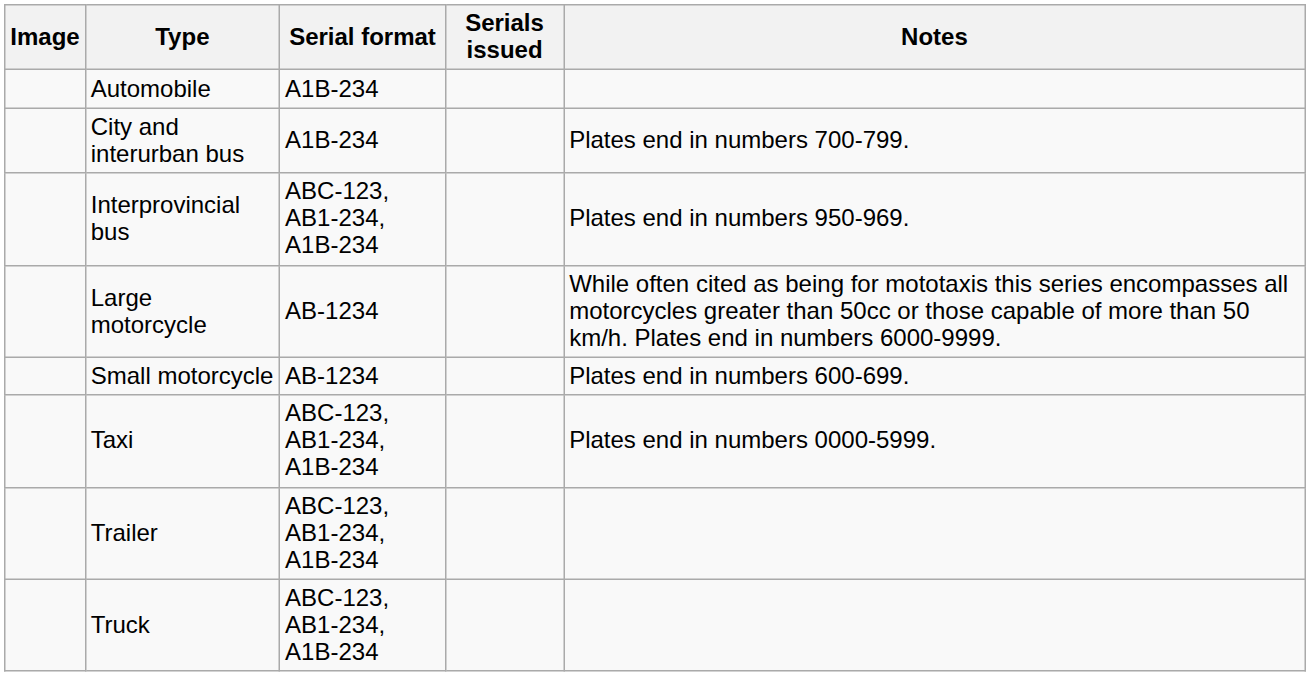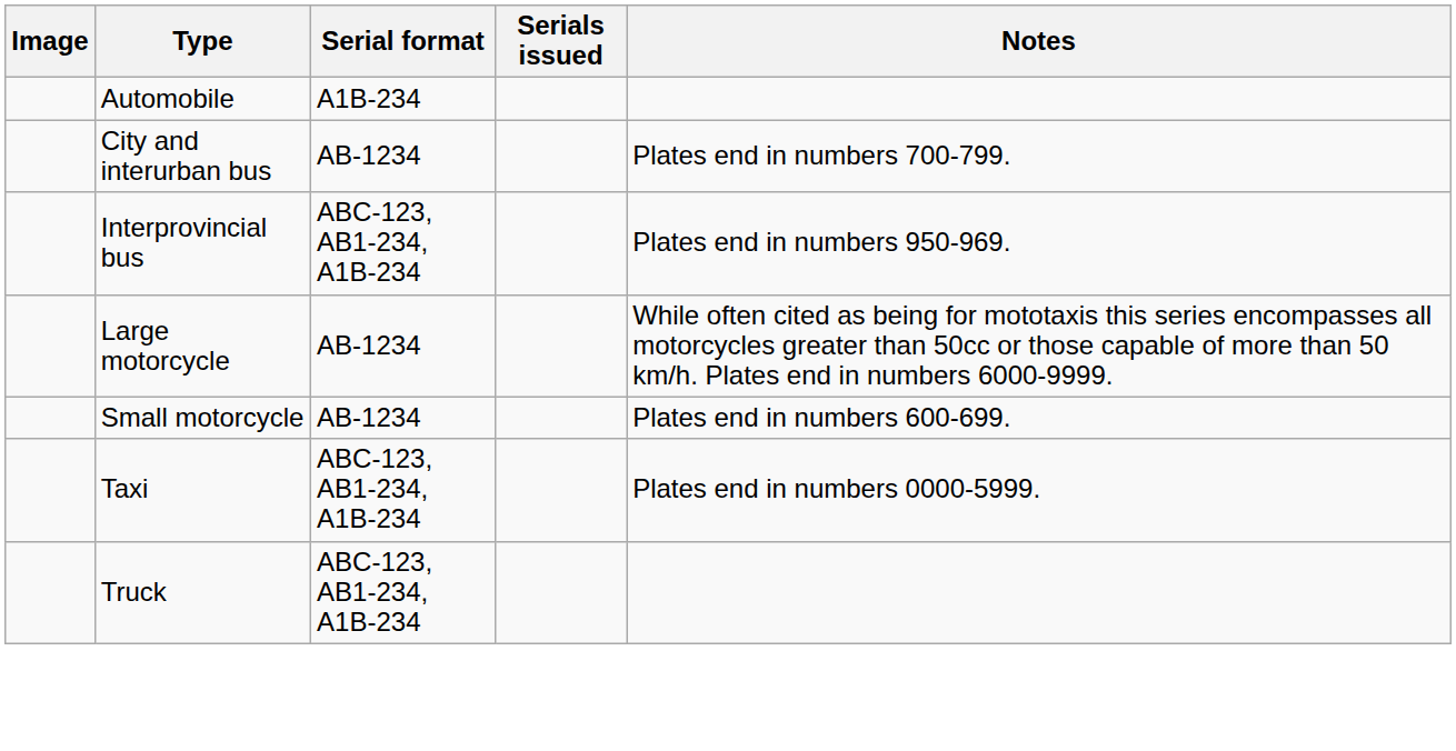City and interurban bus | Serial format: A1B-234 -> AB-1234
- row: Trailer | ABC-123, AB1-234, A1B-234
